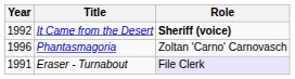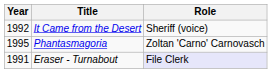It Came from the Desert | Role: bold -> normal
Phantasmagoria | Year: 1996 -> 1995
